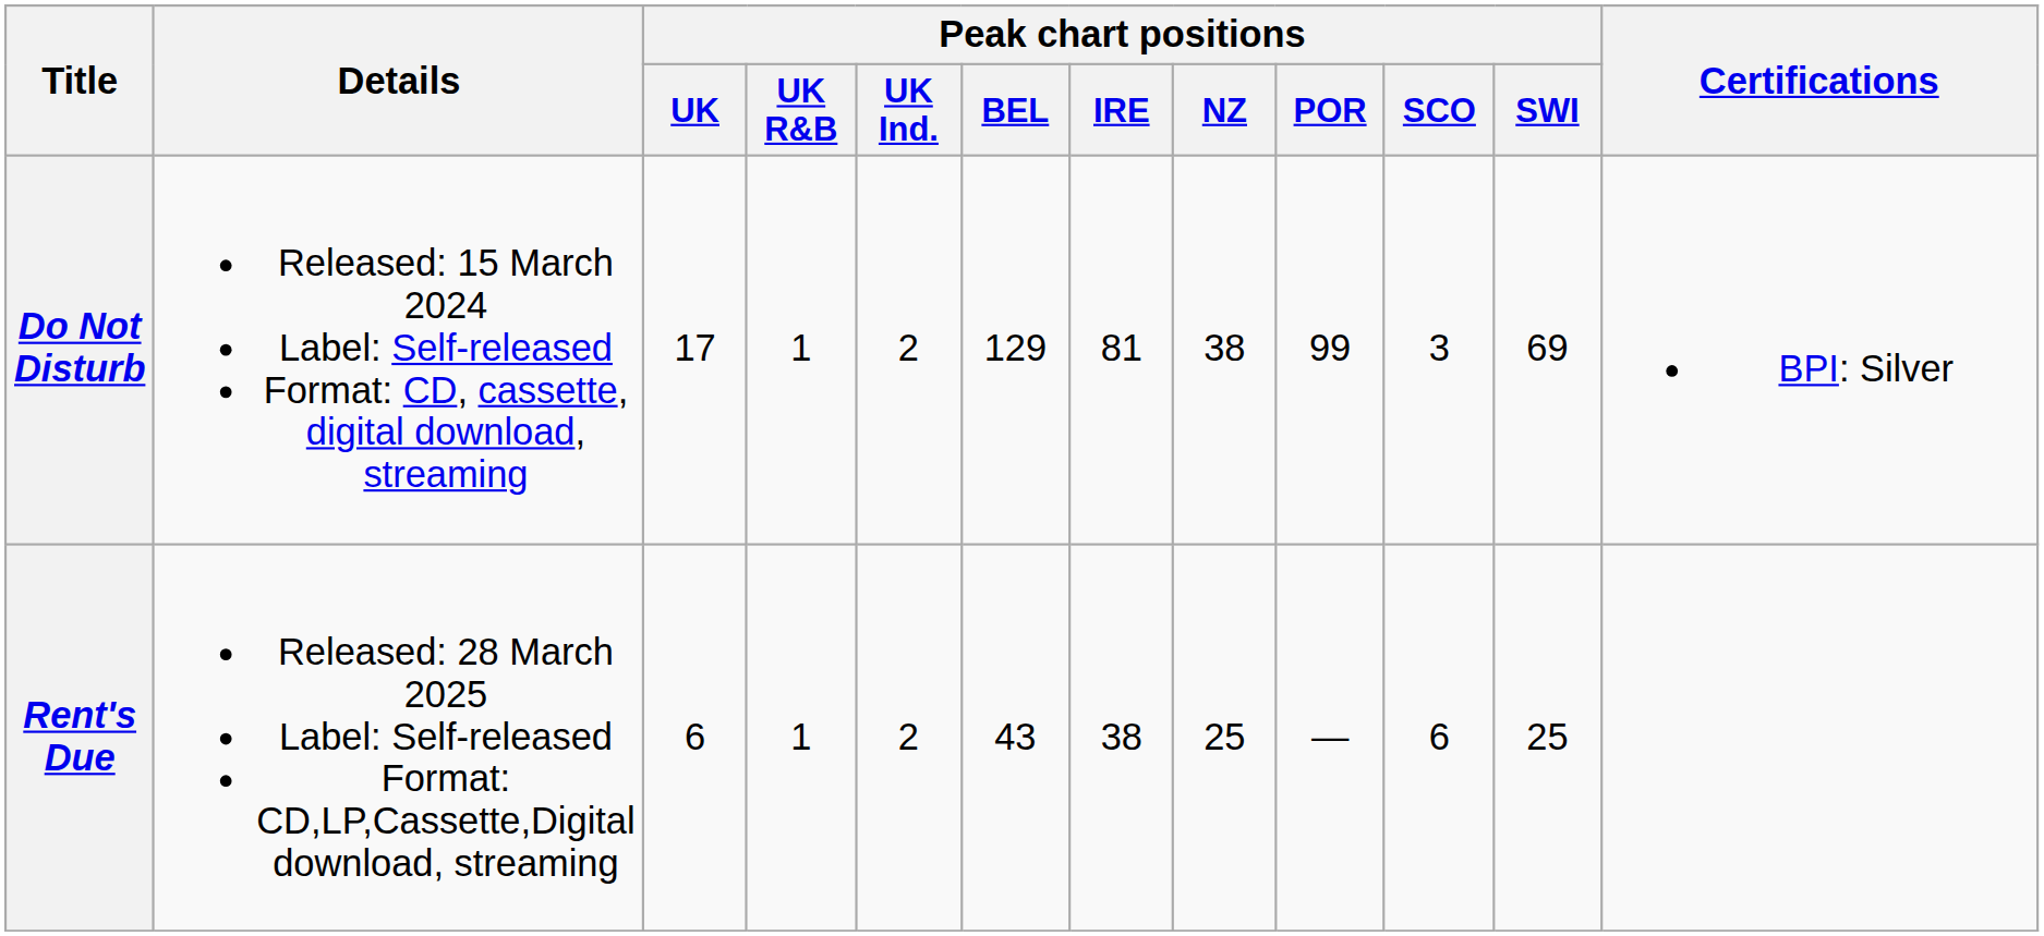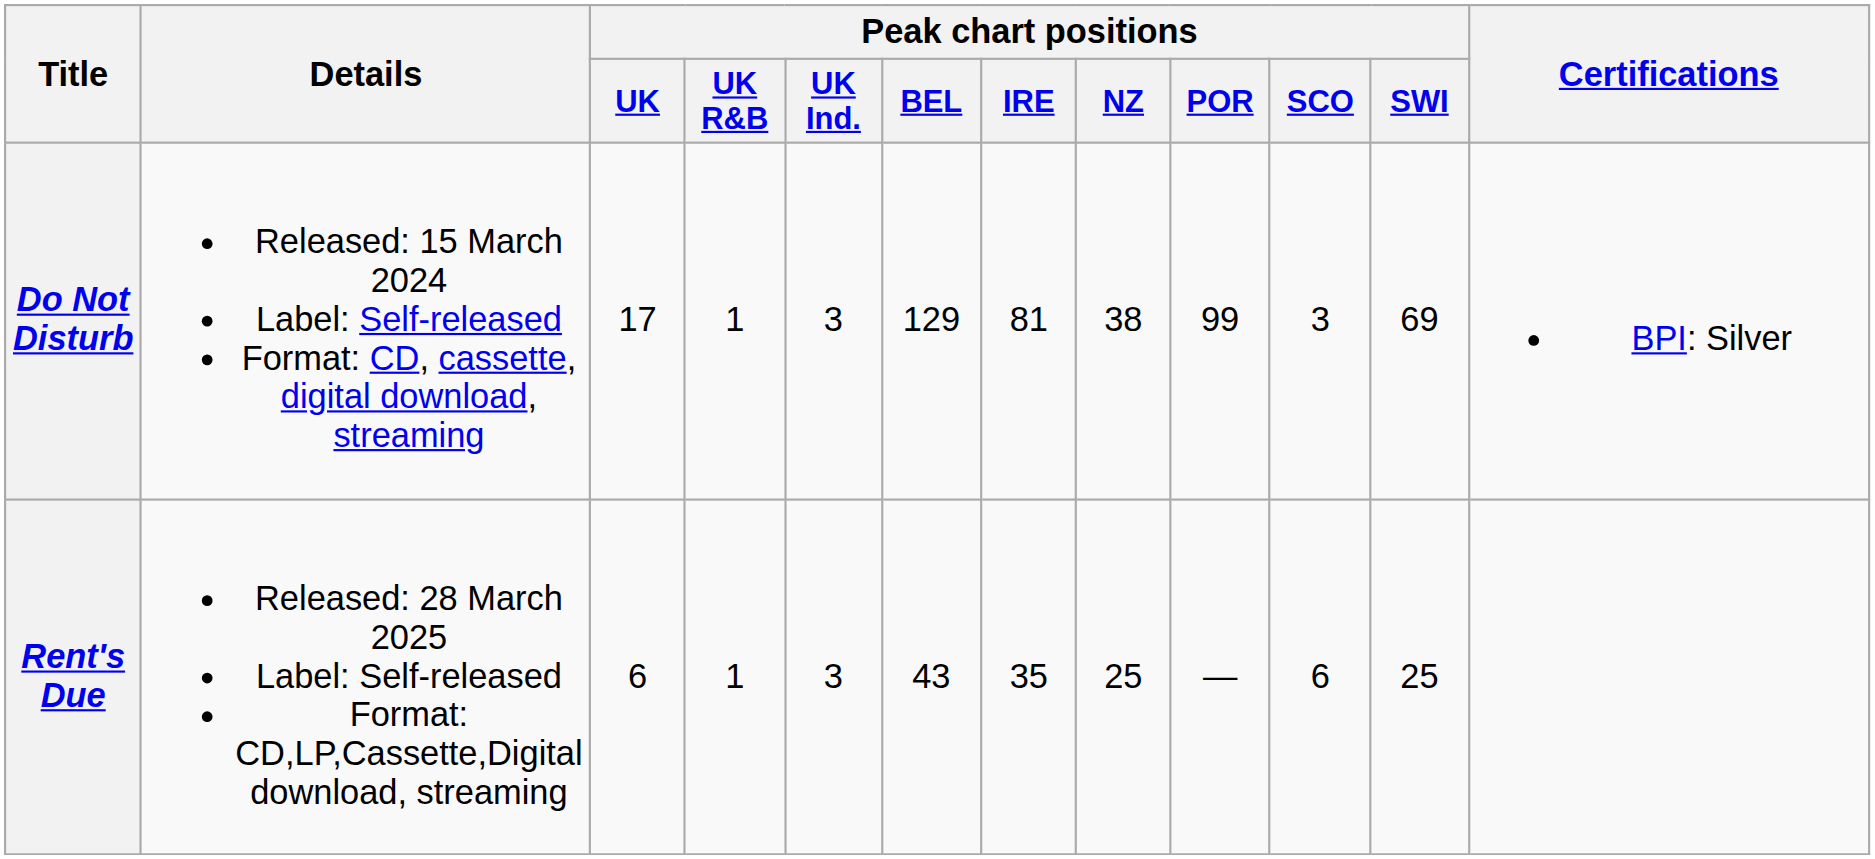Do Not Disturb | Peak chart positions / UK Ind.: 2 -> 3
Rent's Due | Peak chart positions / UK Ind.: 2 -> 3
Rent's Due | Peak chart positions / IRE: 38 -> 35
